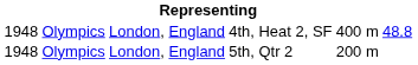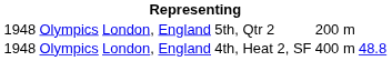rows swapped: 5th, Qtr 2 <-> 4th, Heat 2, SF
